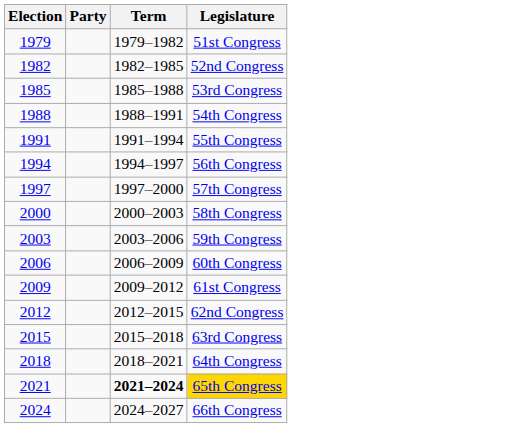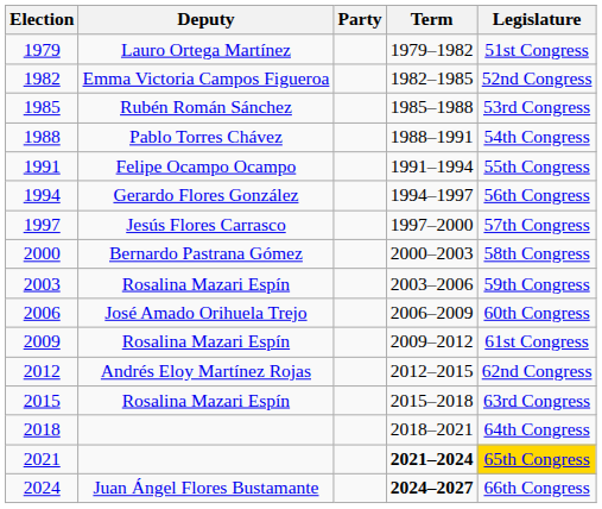+ column: Deputy | Lauro Ortega Martínez | Emma Victoria Campos Figueroa | Rubén Román Sánchez | Pablo Torres Chávez | Felipe Ocampo Ocampo | Gerardo Flores González | Jesús Flores Carrasco | Bernardo Pastrana Gómez | Rosalina Mazari Espín | José Amado Orihuela Trejo | Rosalina Mazari Espín | Andrés Eloy Martínez Rojas | Rosalina Mazari Espín | Juan Ángel Flores Bustamante
2024 | Term: normal -> bold
